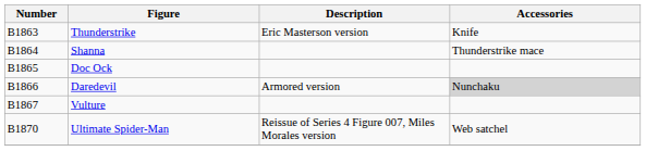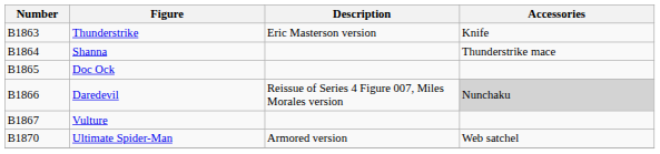Daredevil | Description: Armored version -> Reissue of Series 4 Figure 007, Miles Morales version
Ultimate Spider-Man | Description: Reissue of Series 4 Figure 007, Miles Morales version -> Armored version
